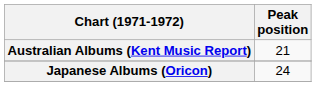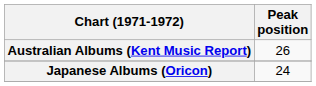Australian Albums (Kent Music Report) | Peak position: 21 -> 26
